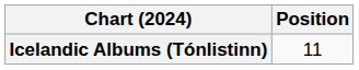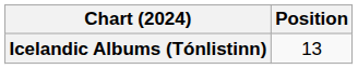Icelandic Albums (Tónlistinn) | Position: 11 -> 13
